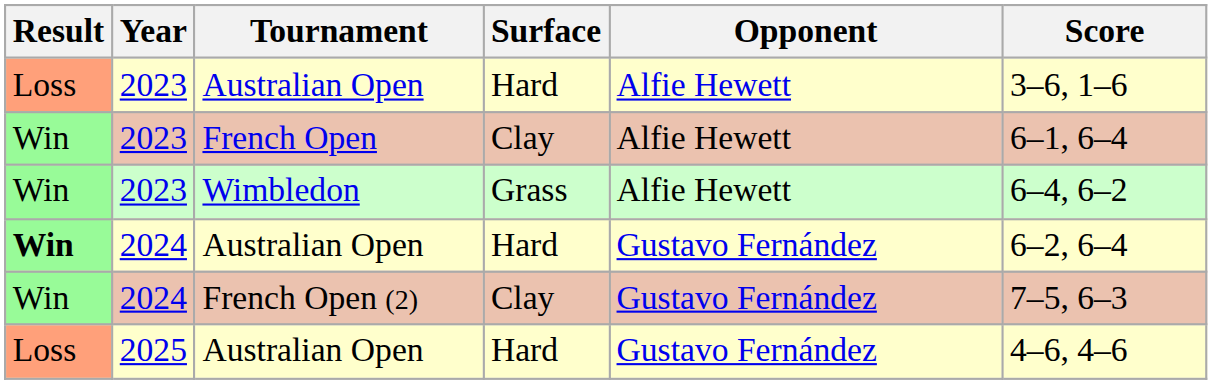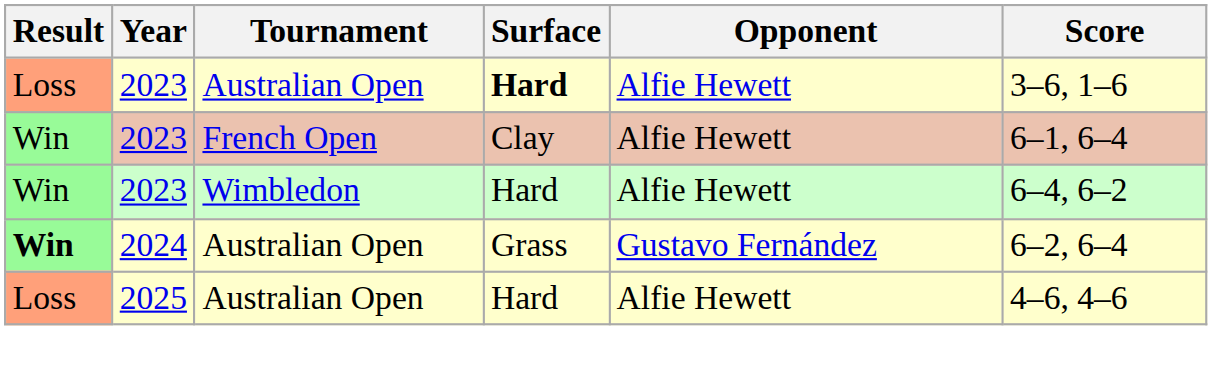2023 / Australian Open | Surface: normal -> bold
Wimbledon | Surface: Grass -> Hard
2024 / Australian Open | Surface: Hard -> Grass
- row: Win | 2024 | French Open (2) | Clay | Gustavo Fernández | 7–5, 6–3
2025 / Australian Open | Opponent: Gustavo Fernández -> Alfie Hewett
